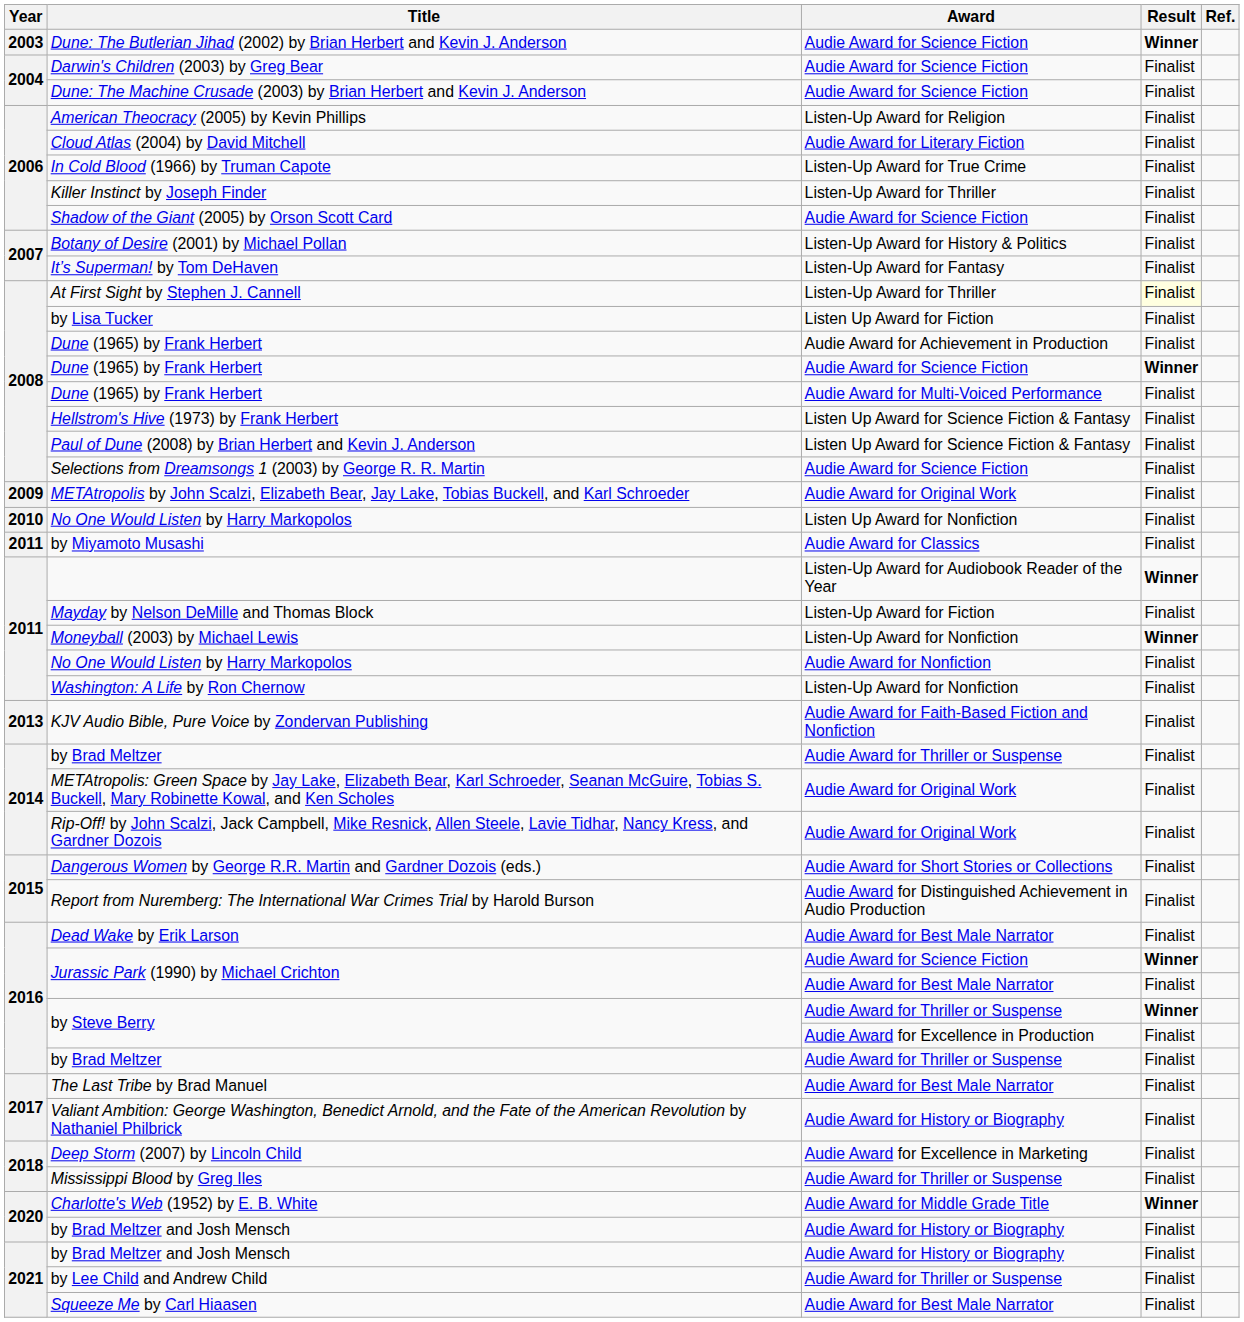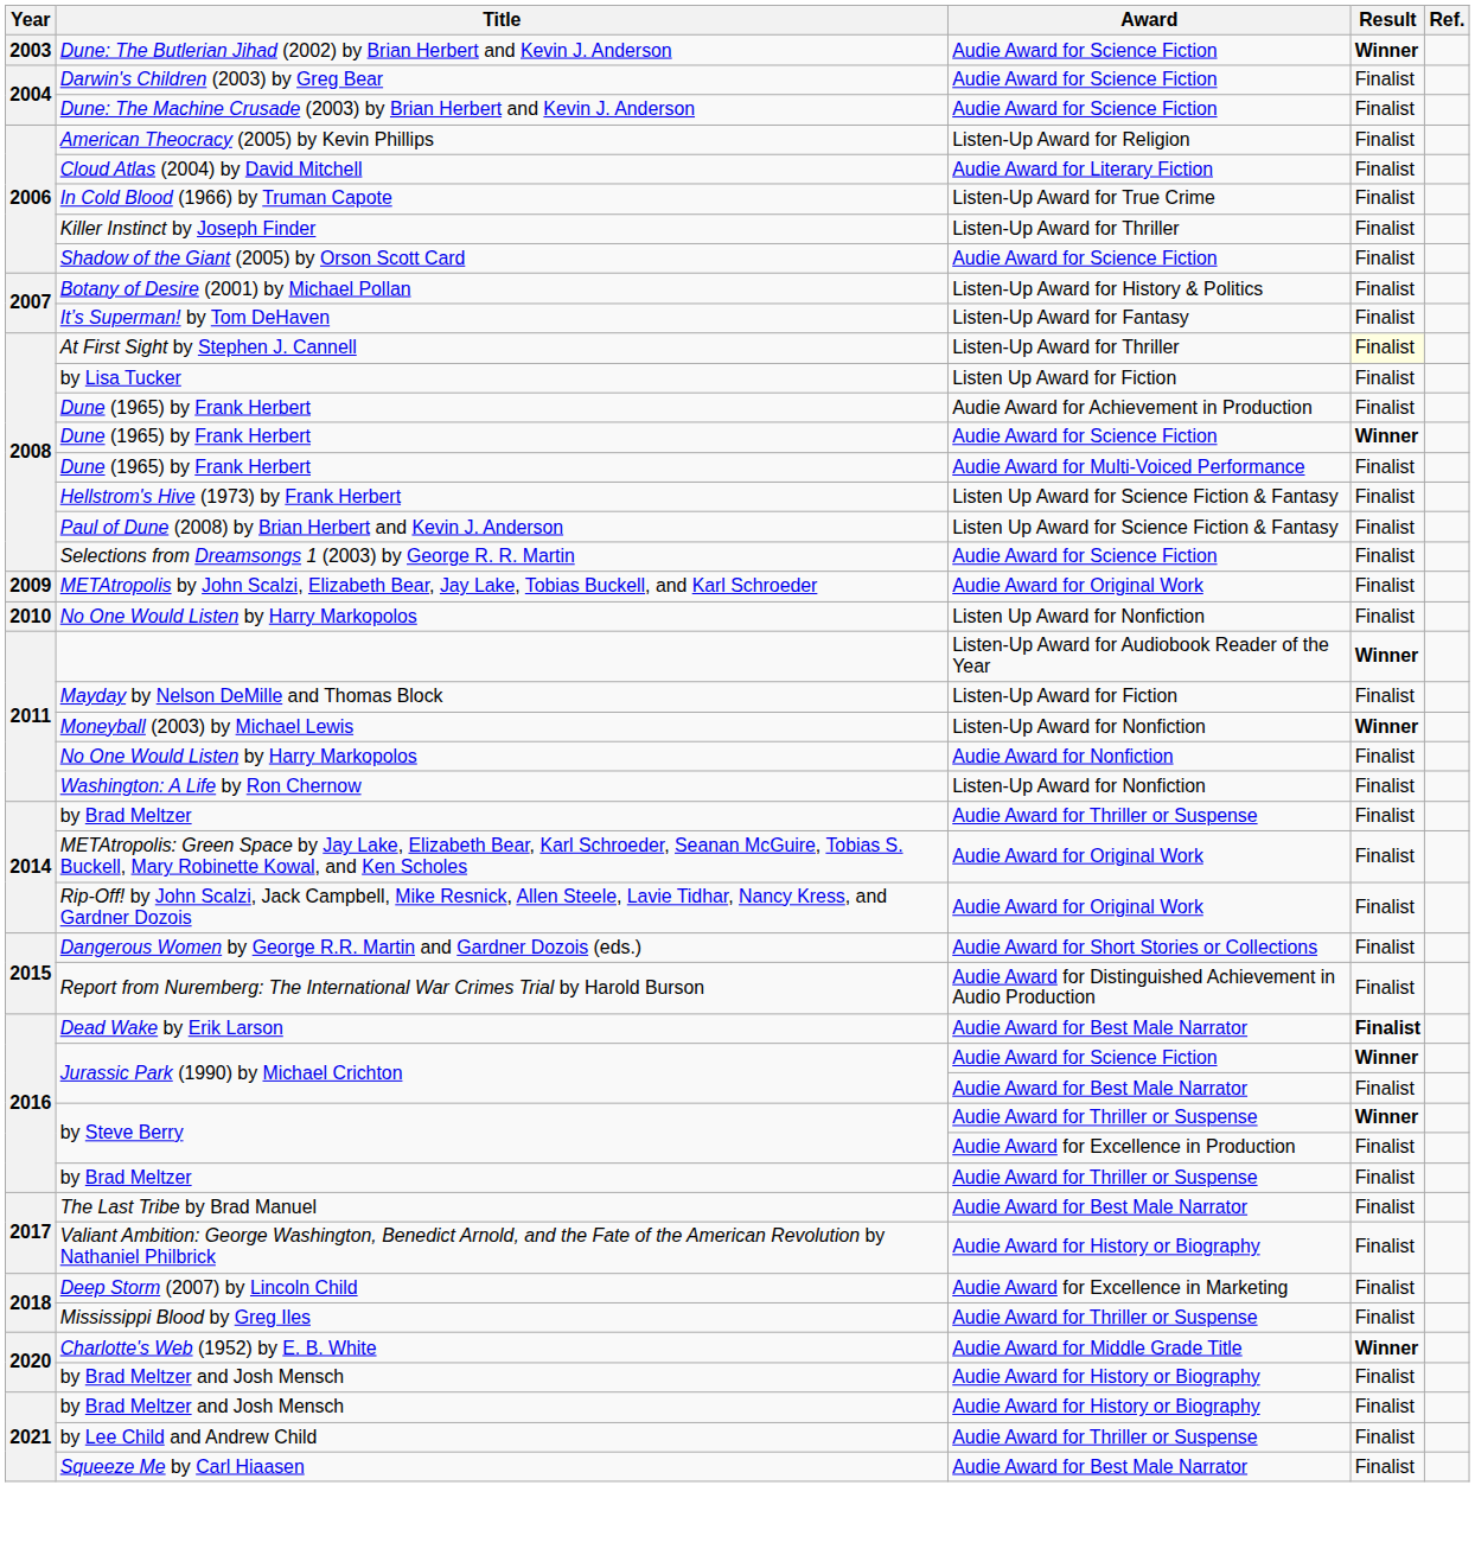- row: 2011 | by Miyamoto Musashi | Audie Award for Classics | Finalist
- row: 2013 | KJV Audio Bible, Pure Voice by Zondervan Publishing | Audie Award for Faith-Based Fiction and Nonfiction | Finalist
Dead Wake by Erik Larson | Result: normal -> bold
